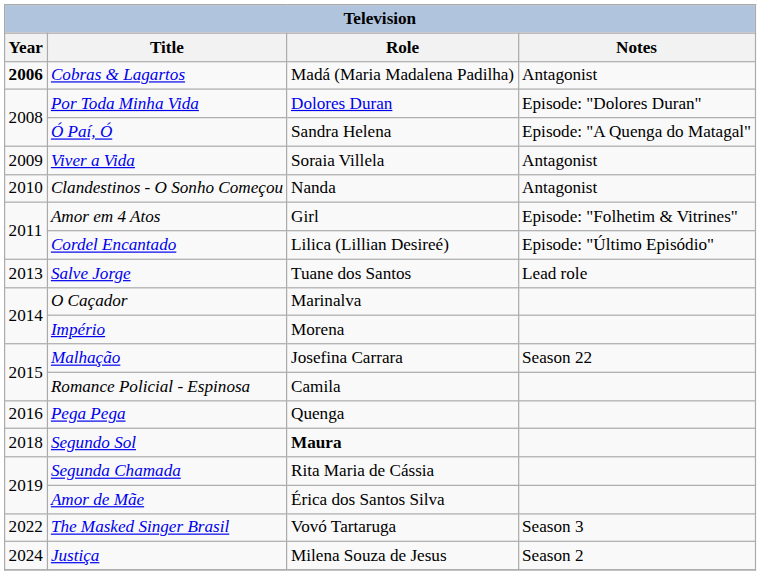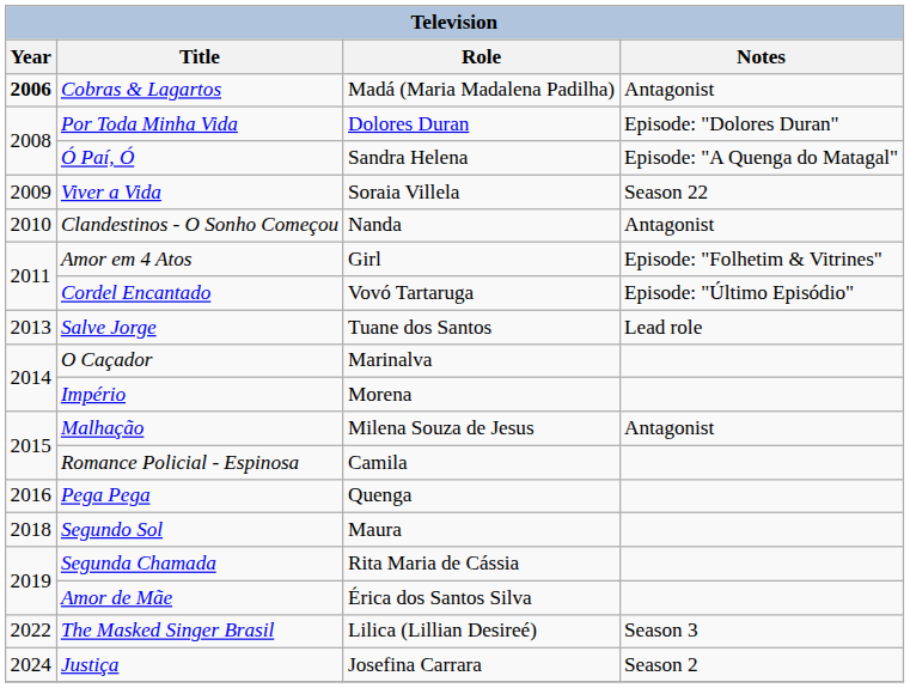Viver a Vida | Notes: Antagonist -> Season 22
Cordel Encantado | Role: Lilica (Lillian Desireé) -> Vovó Tartaruga
Malhação | Role: Josefina Carrara -> Milena Souza de Jesus
Malhação | Notes: Season 22 -> Antagonist
Segundo Sol | Role: bold -> normal
The Masked Singer Brasil | Role: Vovó Tartaruga -> Lilica (Lillian Desireé)
Justiça | Role: Milena Souza de Jesus -> Josefina Carrara
